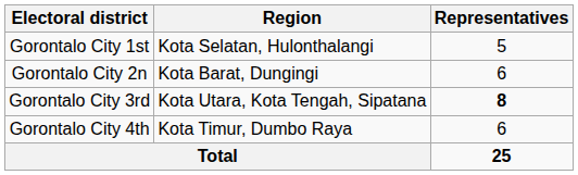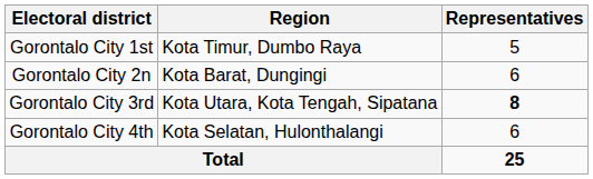Gorontalo City 1st | Region: Kota Selatan, Hulonthalangi -> Kota Timur, Dumbo Raya
Gorontalo City 4th | Region: Kota Timur, Dumbo Raya -> Kota Selatan, Hulonthalangi
